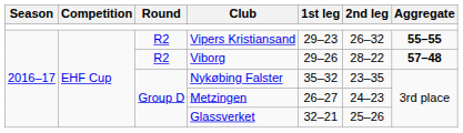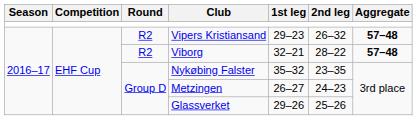Vipers Kristiansand | Aggregate: 55–55 -> 57–48
Viborg | 1st leg: 29–26 -> 32–21
Glassverket | 1st leg: 32–21 -> 29–26
